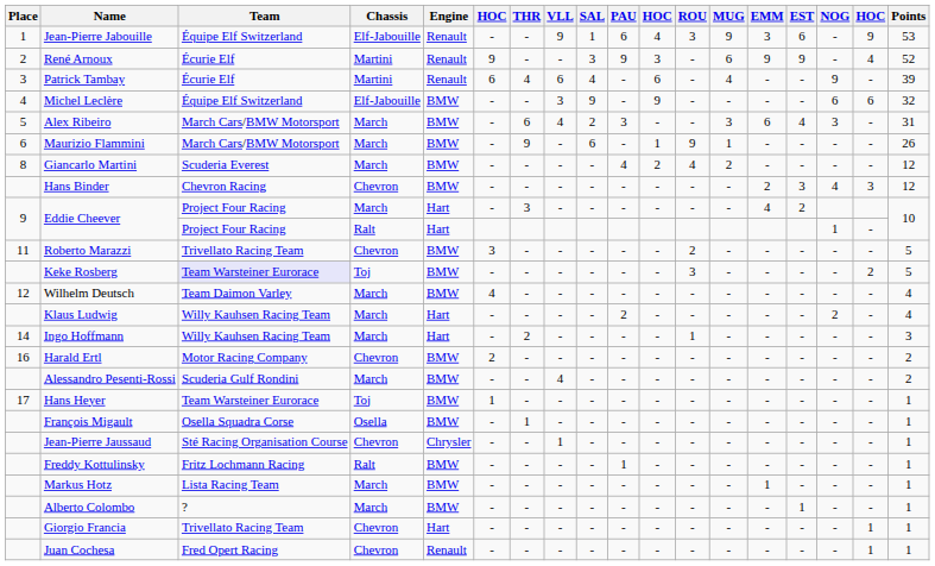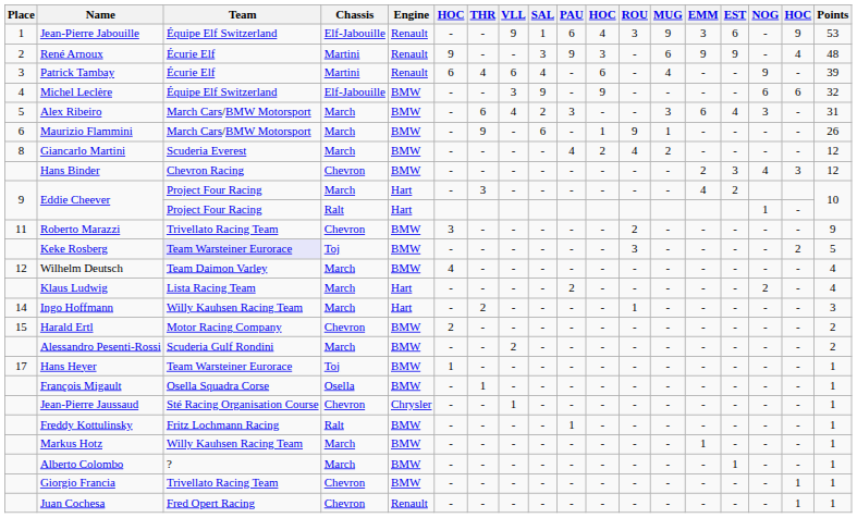René Arnoux | Points: 52 -> 48
Roberto Marazzi | Points: 5 -> 9
Klaus Ludwig | Team: Willy Kauhsen Racing Team -> Lista Racing Team
Harald Ertl | Place: 16 -> 15
Alessandro Pesenti-Rossi | VLL: 4 -> 2
Markus Hotz | Team: Lista Racing Team -> Willy Kauhsen Racing Team
Giorgio Francia | Engine: Hart -> BMW
